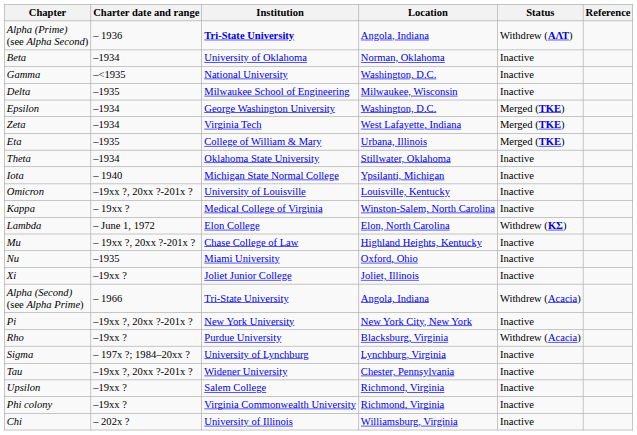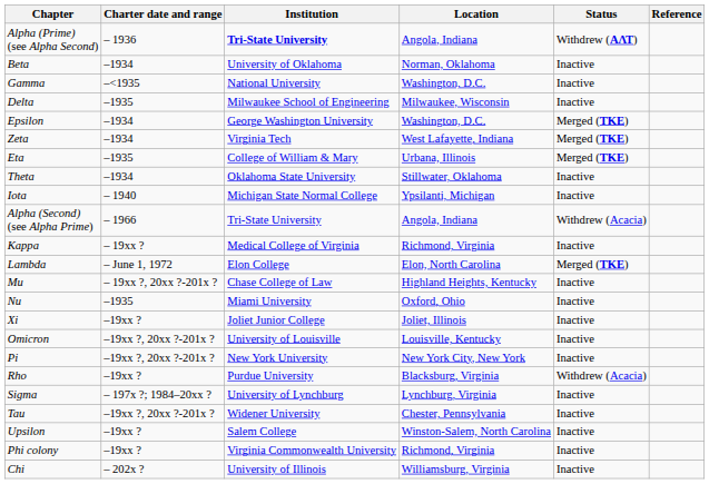rows swapped: Alpha (Second) (see Alpha Prime) <-> Omicron
Kappa | Location: Winston-Salem, North Carolina -> Richmond, Virginia
Lambda | Status: Withdrew (ΚΣ) -> Merged (ΤΚΕ)
Upsilon | Location: Richmond, Virginia -> Winston-Salem, North Carolina
